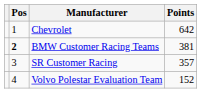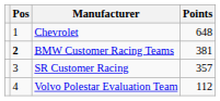Chevrolet | Points: 642 -> 648
Volvo Polestar Evaluation Team | Points: 152 -> 112
